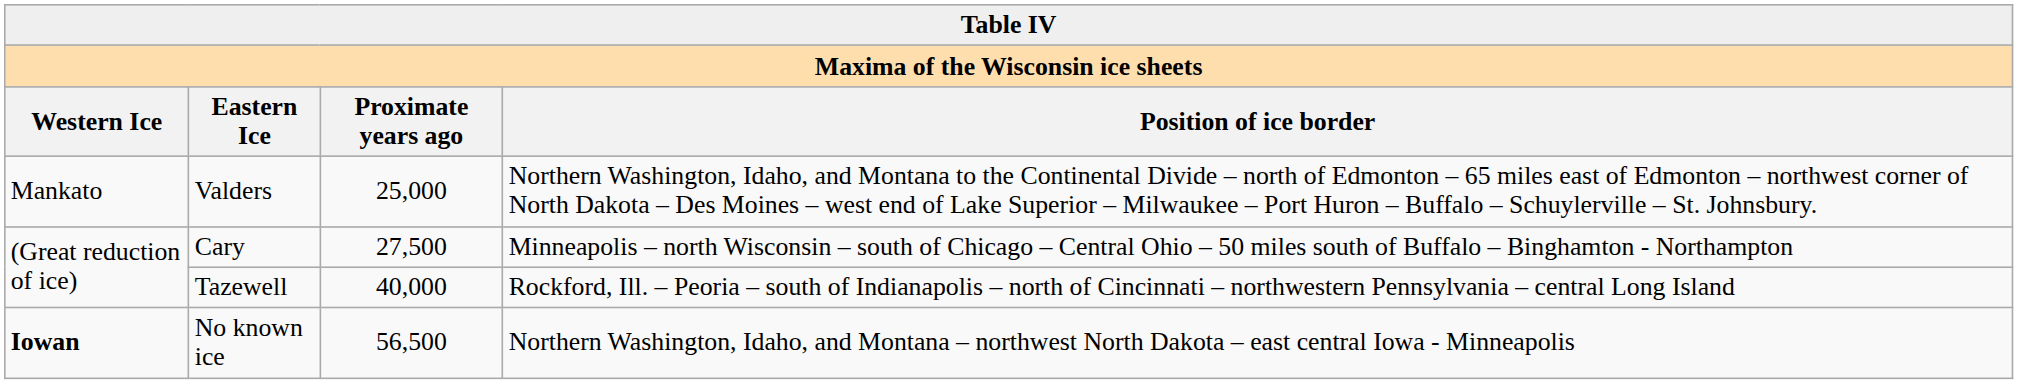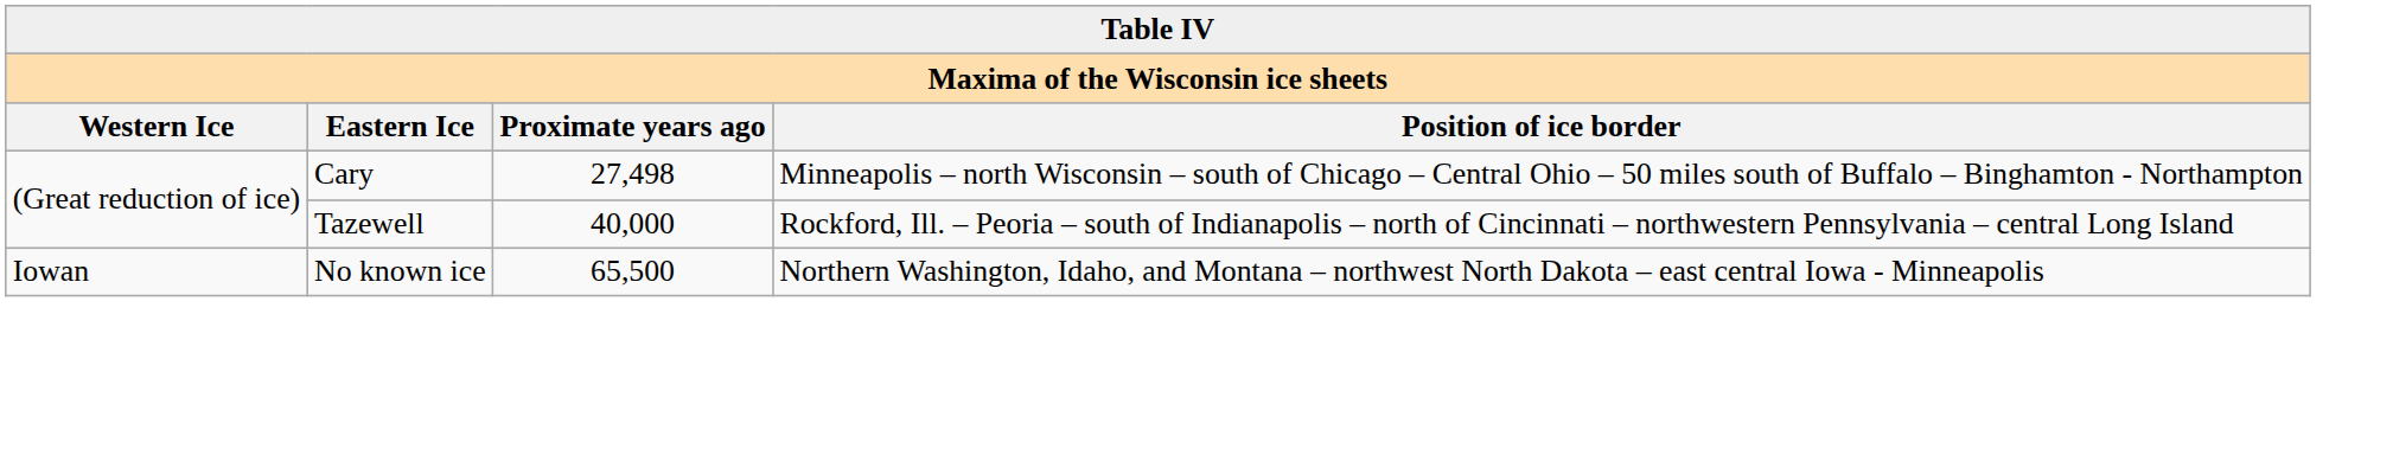- row: Mankato | Valders | 25,000 | Northern Washington, Idaho, and Montana to the Continental Divide – north of Edmonton – 65 miles east of Edmonton – northwest corner of North Dakota – Des Moines – west end of Lake Superior – Milwaukee – Port Huron – Buffalo – Schuylerville – St. Johnsbury.
Cary | Proximate years ago: 27,500 -> 27,498
No known ice | Western Ice: bold -> normal
No known ice | Proximate years ago: 56,500 -> 65,500
